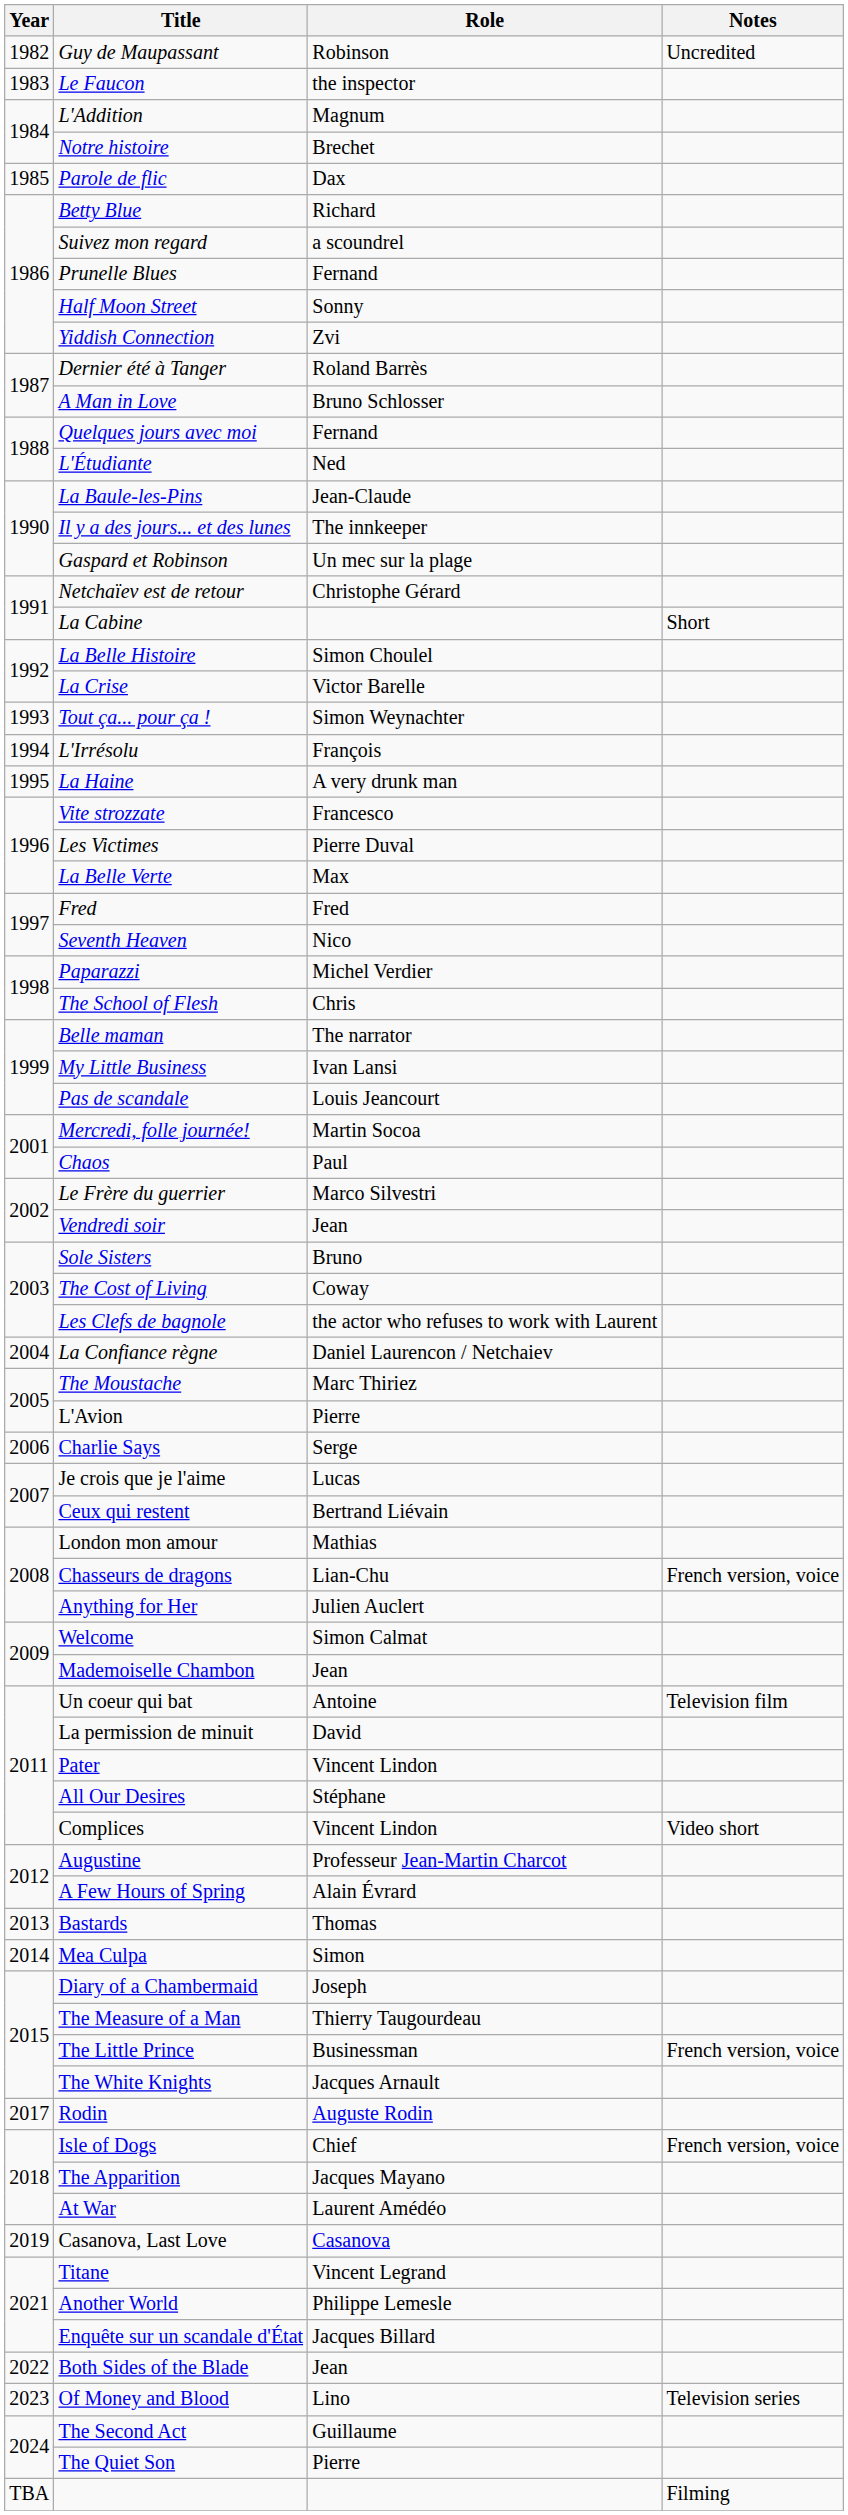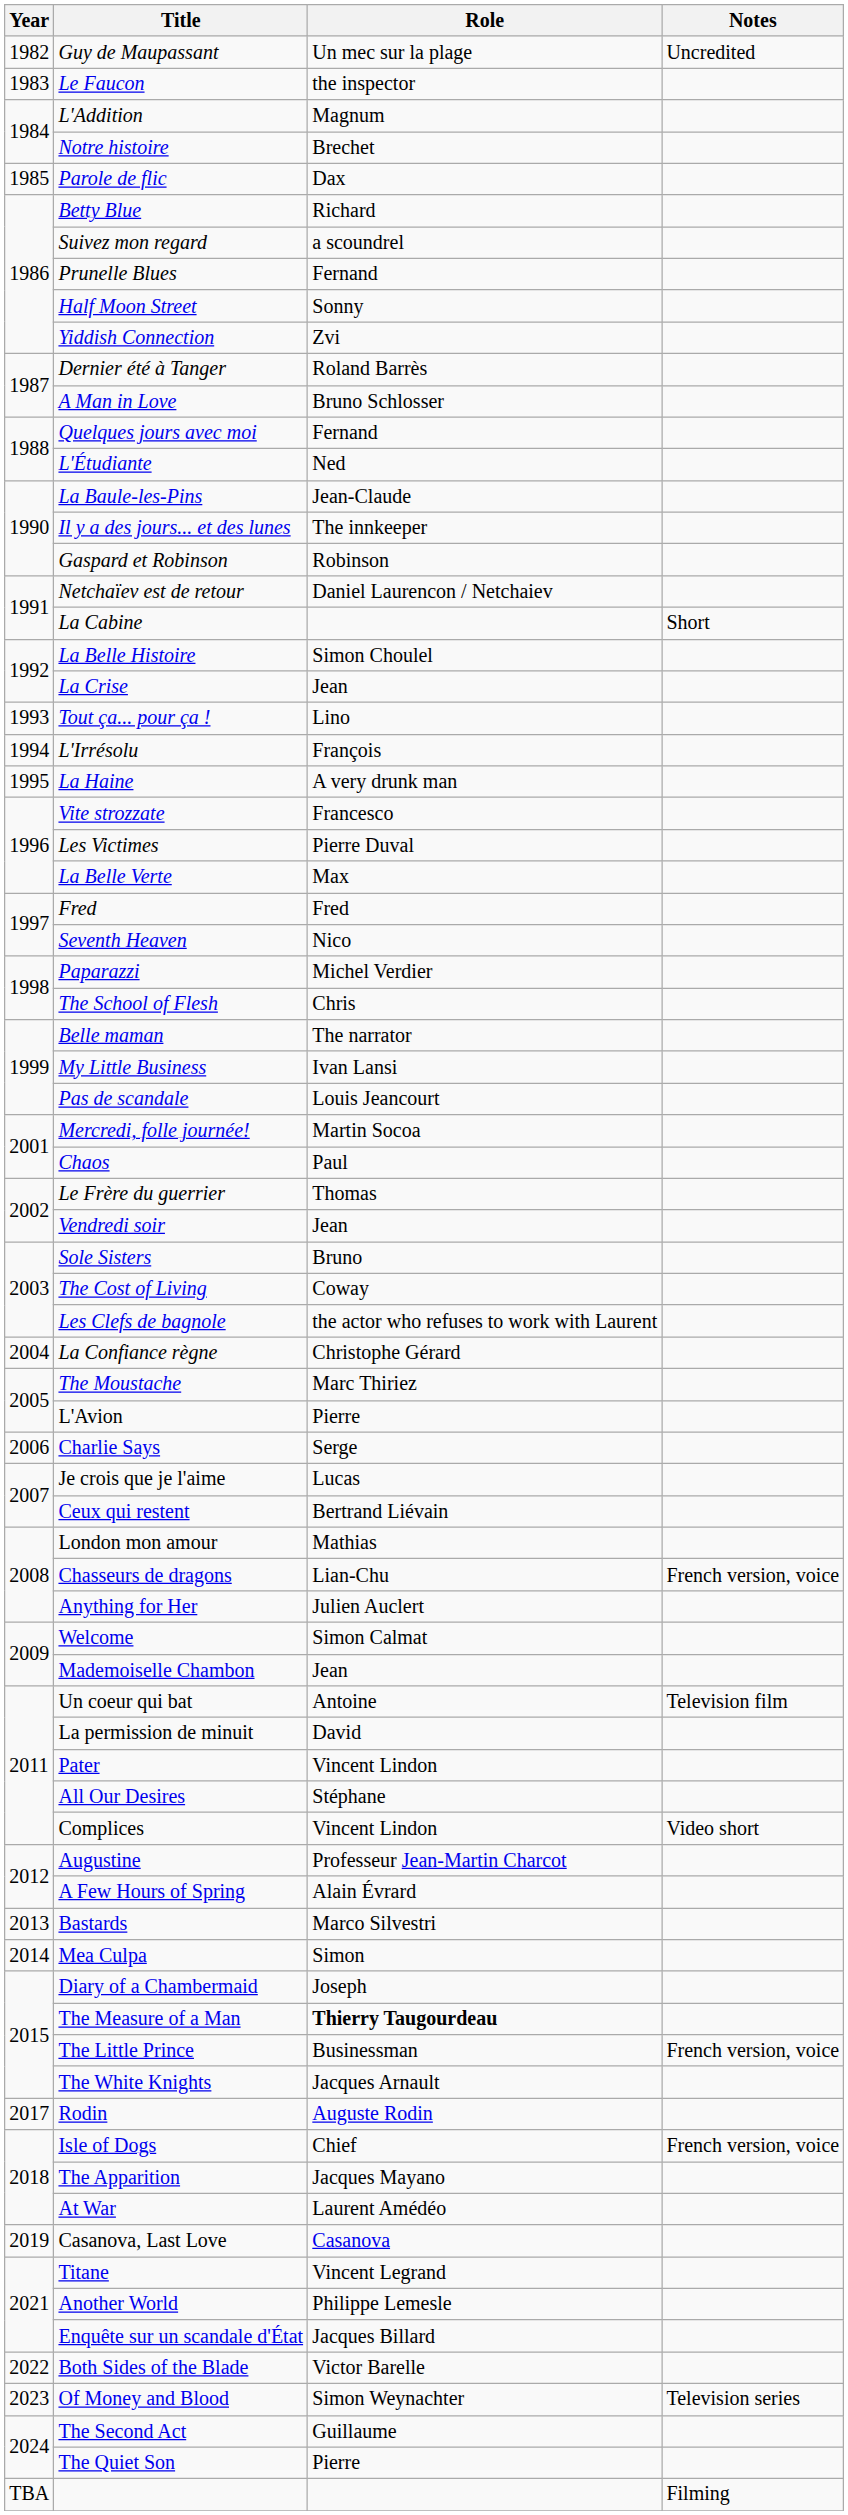Guy de Maupassant | Role: Robinson -> Un mec sur la plage
Gaspard et Robinson | Role: Un mec sur la plage -> Robinson
Netchaïev est de retour | Role: Christophe Gérard -> Daniel Laurencon / Netchaiev
La Crise | Role: Victor Barelle -> Jean
Tout ça... pour ça ! | Role: Simon Weynachter -> Lino
Le Frère du guerrier | Role: Marco Silvestri -> Thomas
La Confiance règne | Role: Daniel Laurencon / Netchaiev -> Christophe Gérard
Bastards | Role: Thomas -> Marco Silvestri
The Measure of a Man | Role: normal -> bold
Both Sides of the Blade | Role: Jean -> Victor Barelle
Of Money and Blood | Role: Lino -> Simon Weynachter
